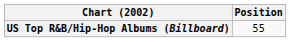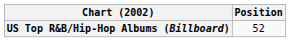US Top R&B/Hip-Hop Albums (Billboard) | Position: 55 -> 52
